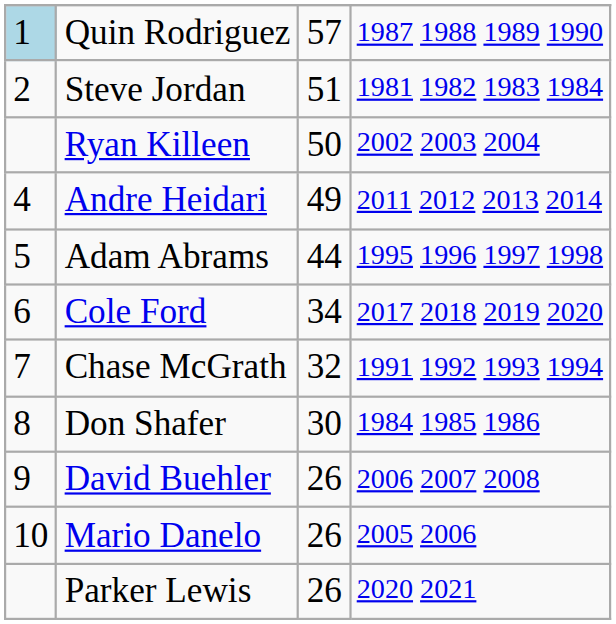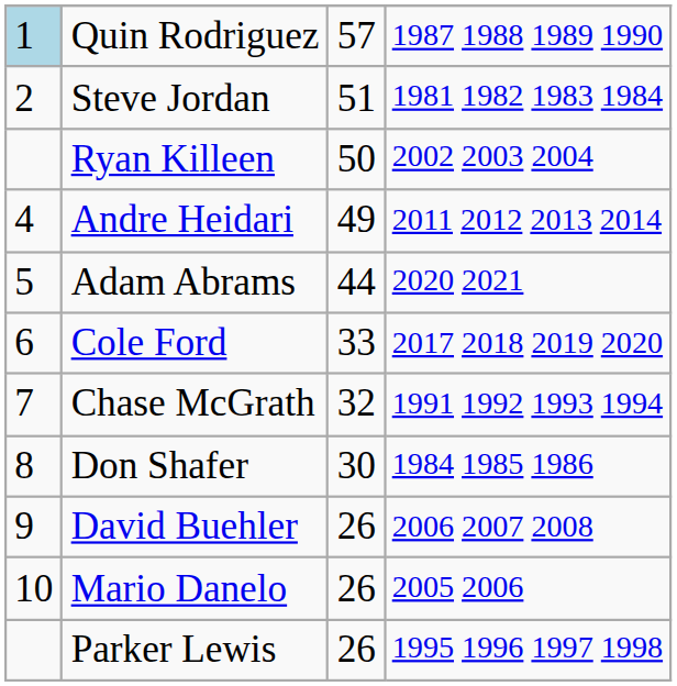Adam Abrams | column 4: 1995 1996 1997 1998 -> 2020 2021
Cole Ford | column 3: 34 -> 33
Parker Lewis | column 4: 2020 2021 -> 1995 1996 1997 1998
